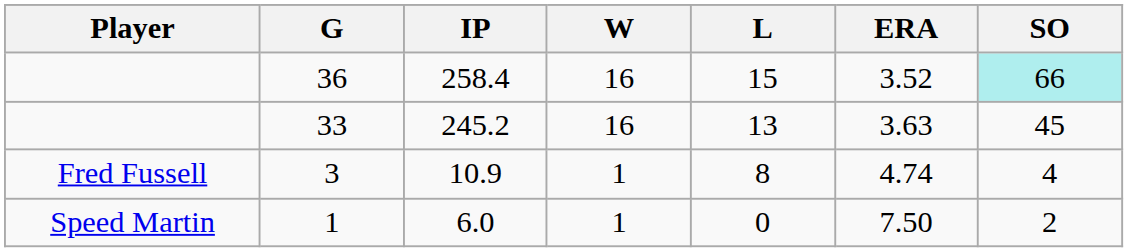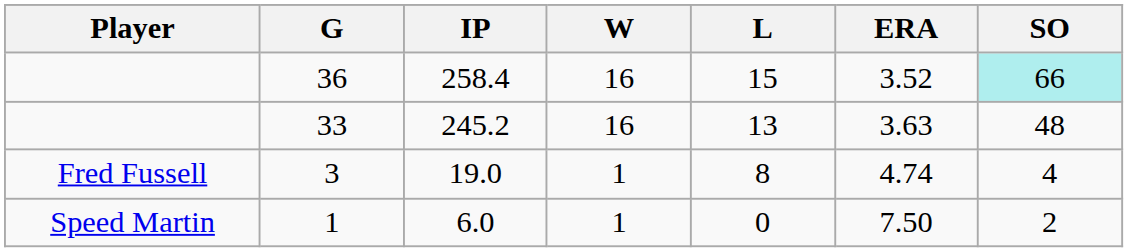33 | SO: 45 -> 48
3 | IP: 10.9 -> 19.0
